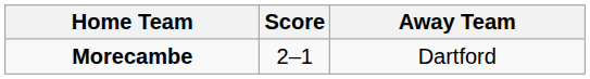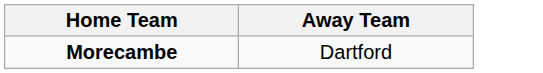- column: Score | 2–1
